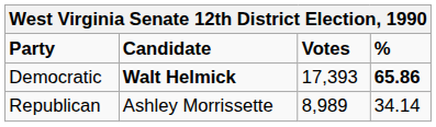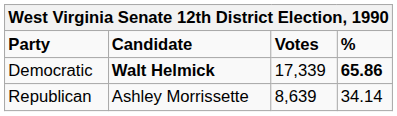Democratic | Votes: 17,393 -> 17,339
Republican | Votes: 8,989 -> 8,639
